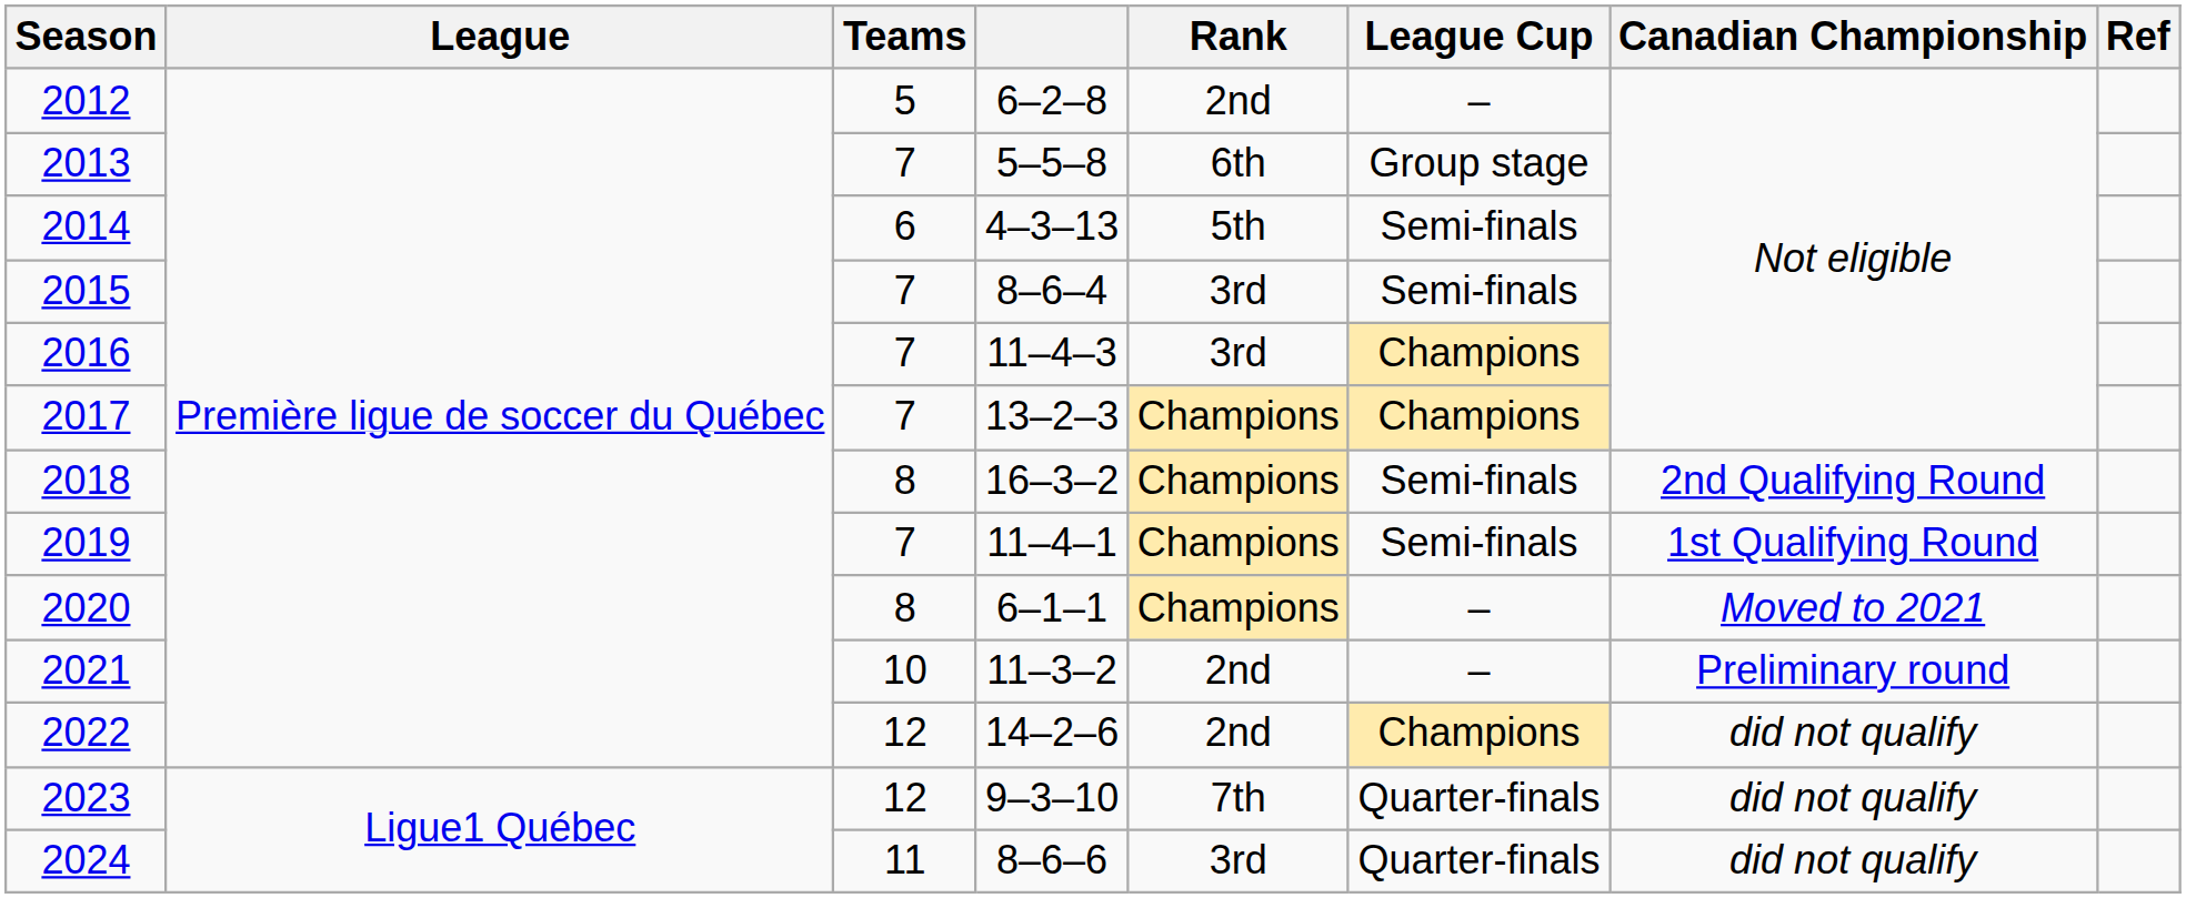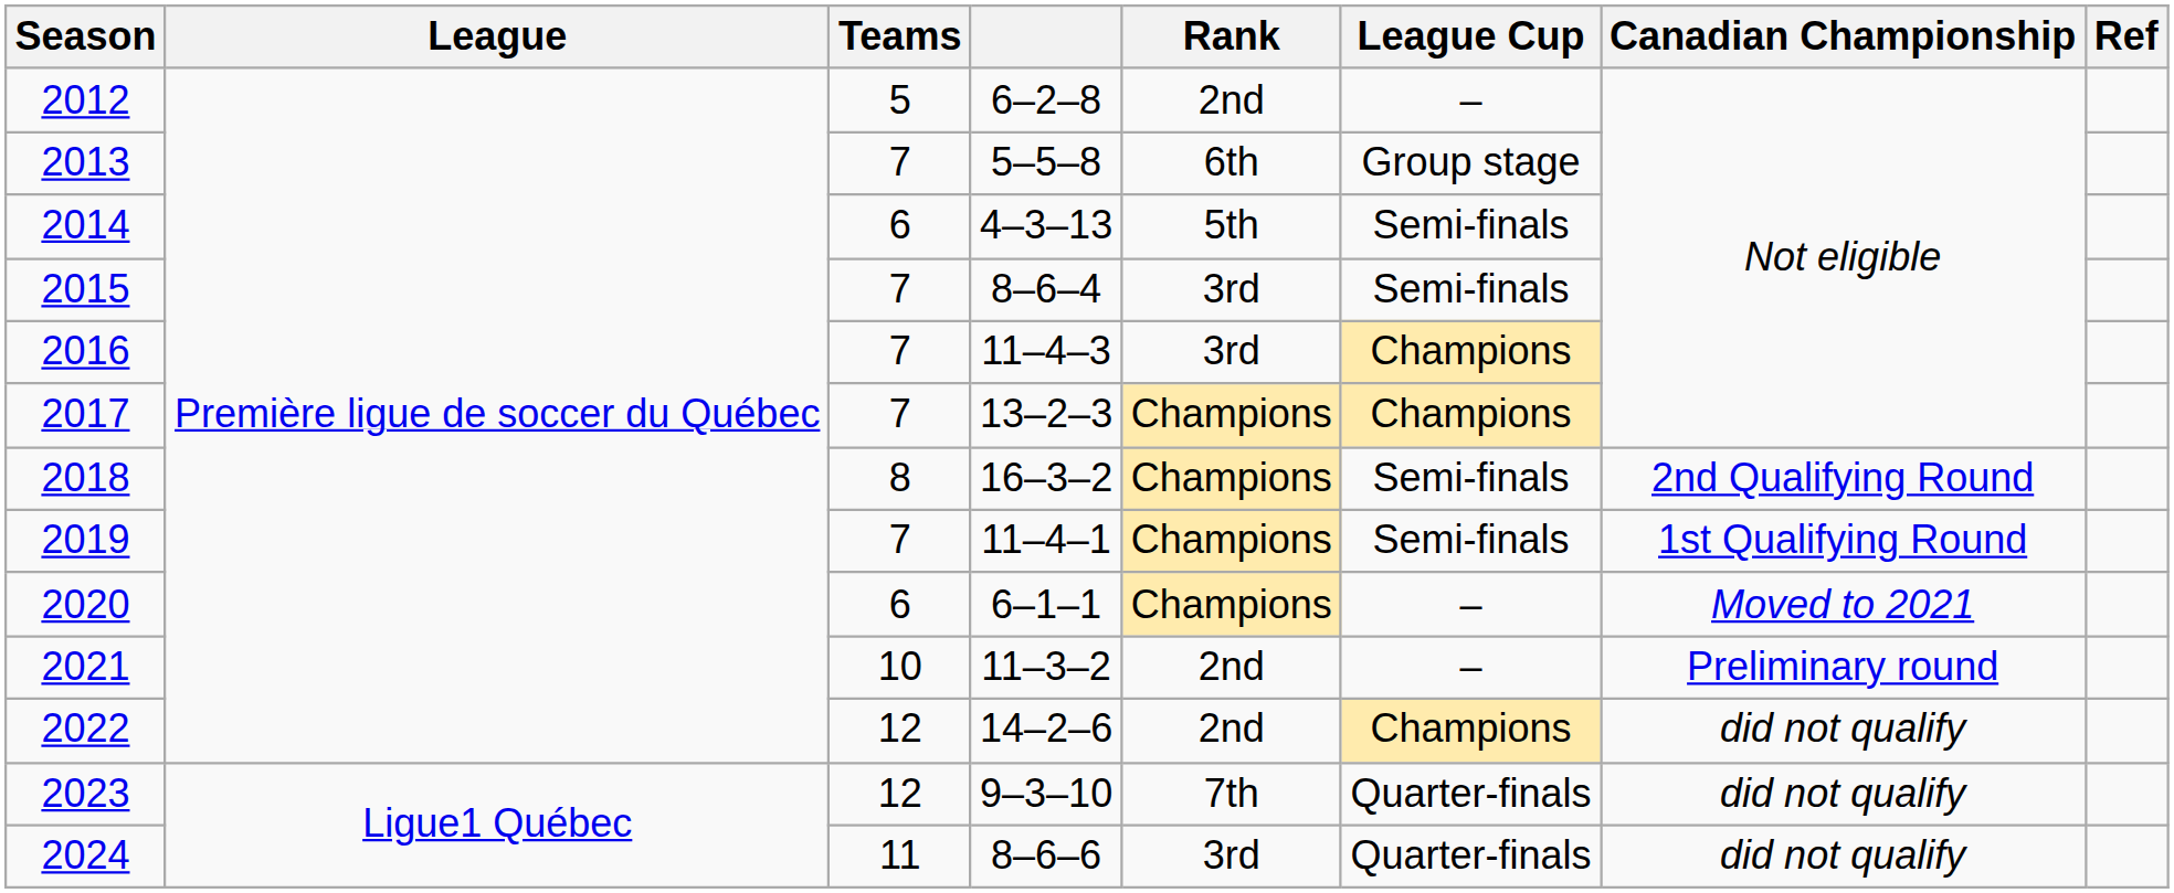2020 | Teams: 8 -> 6
